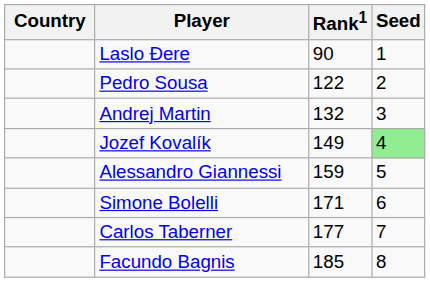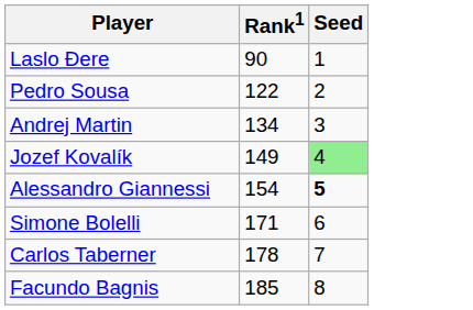- column: Country
Andrej Martin | Rank1: 132 -> 134
Alessandro Giannessi | Rank1: 159 -> 154
Alessandro Giannessi | Seed: normal -> bold
Carlos Taberner | Rank1: 177 -> 178
